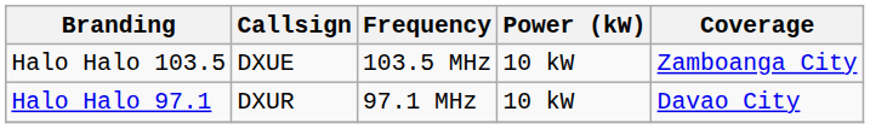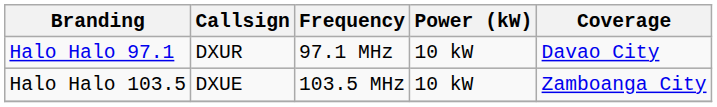rows swapped: Halo Halo 97.1 <-> Halo Halo 103.5
